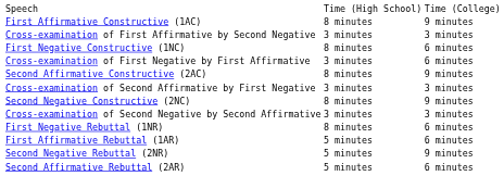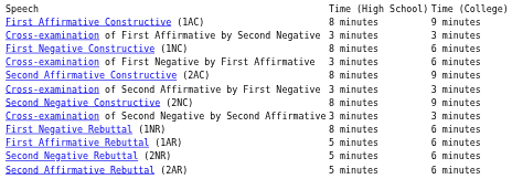Second Negative Rebuttal (2NR) | column 3: 9 minutes -> 6 minutes
